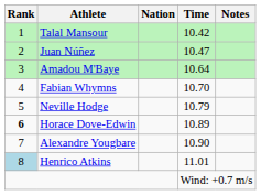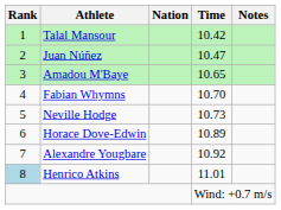Amadou M'Baye | Time: 10.64 -> 10.65
Neville Hodge | Time: 10.79 -> 10.73
Horace Dove-Edwin | Rank: bold -> normal
Alexandre Yougbare | Time: 10.90 -> 10.92
